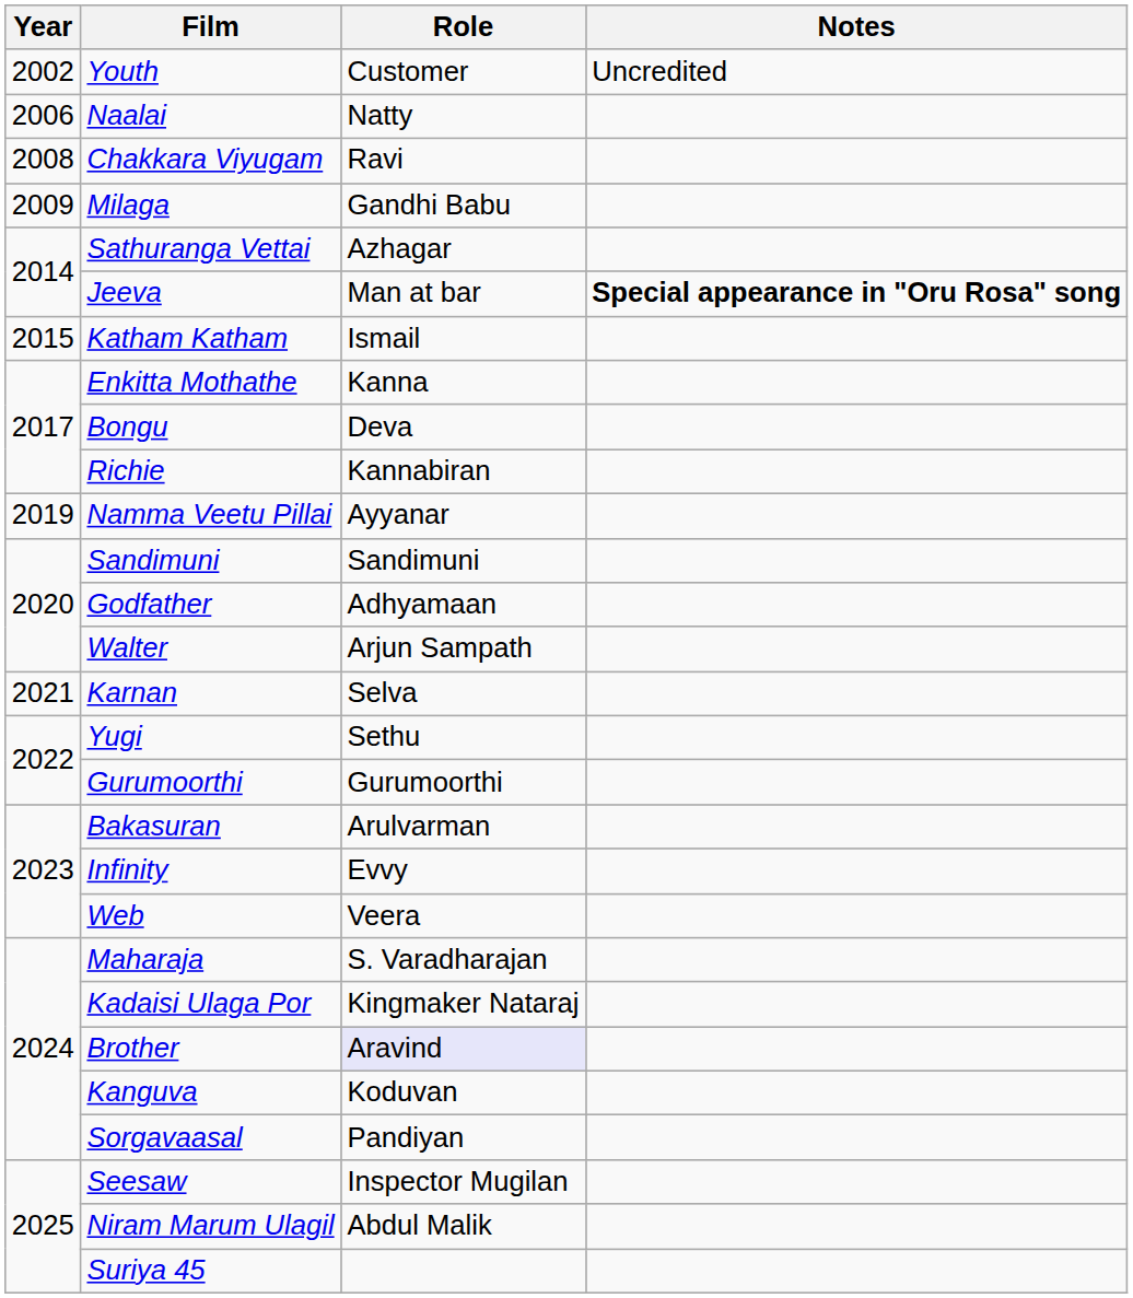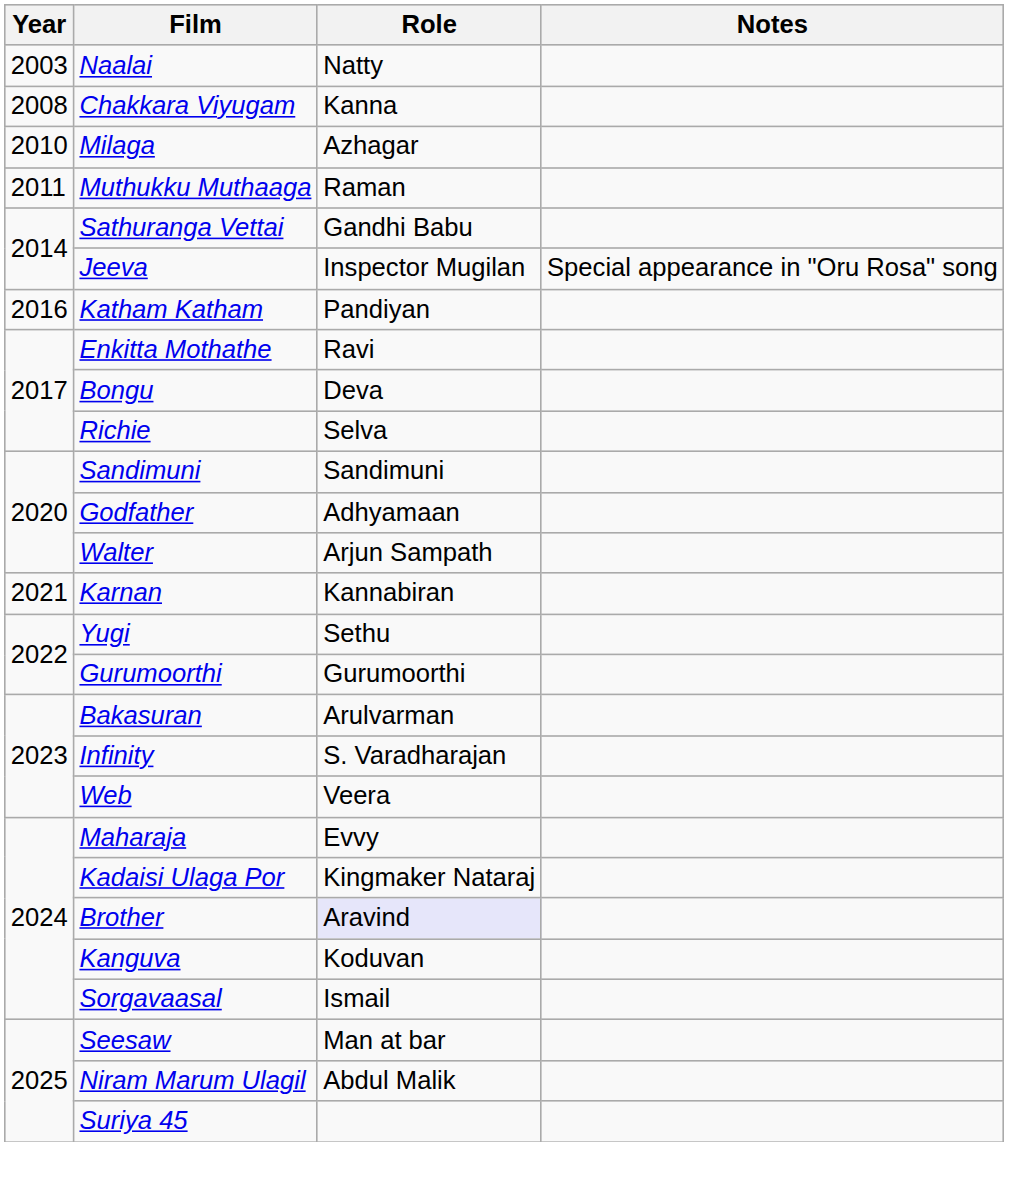- row: 2002 | Youth | Customer | Uncredited
Naalai | Year: 2006 -> 2003
Chakkara Viyugam | Role: Ravi -> Kanna
Milaga | Year: 2009 -> 2010
Milaga | Role: Gandhi Babu -> Azhagar
+ row: 2011 | Muthukku Muthaaga | Raman
Sathuranga Vettai | Role: Azhagar -> Gandhi Babu
Jeeva | Role: Man at bar -> Inspector Mugilan
Jeeva | Notes: bold -> normal
Katham Katham | Year: 2015 -> 2016
Katham Katham | Role: Ismail -> Pandiyan
Enkitta Mothathe | Role: Kanna -> Ravi
Richie | Role: Kannabiran -> Selva
- row: 2019 | Namma Veetu Pillai | Ayyanar
Karnan | Role: Selva -> Kannabiran
Infinity | Role: Evvy -> S. Varadharajan
Maharaja | Role: S. Varadharajan -> Evvy
Sorgavaasal | Role: Pandiyan -> Ismail
Seesaw | Role: Inspector Mugilan -> Man at bar
